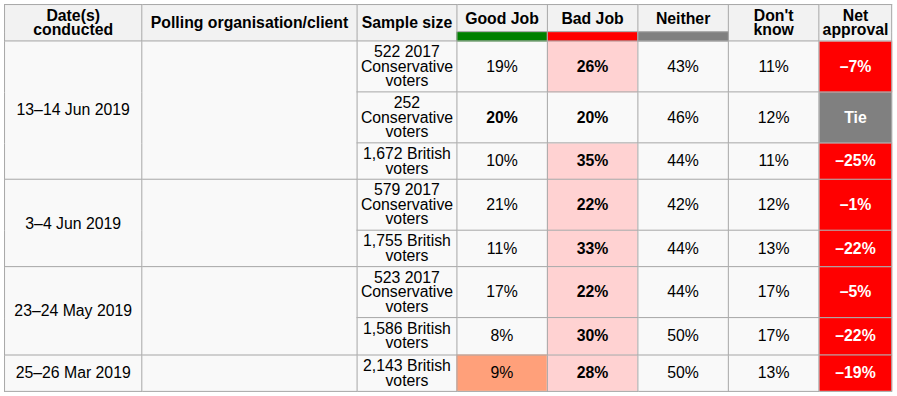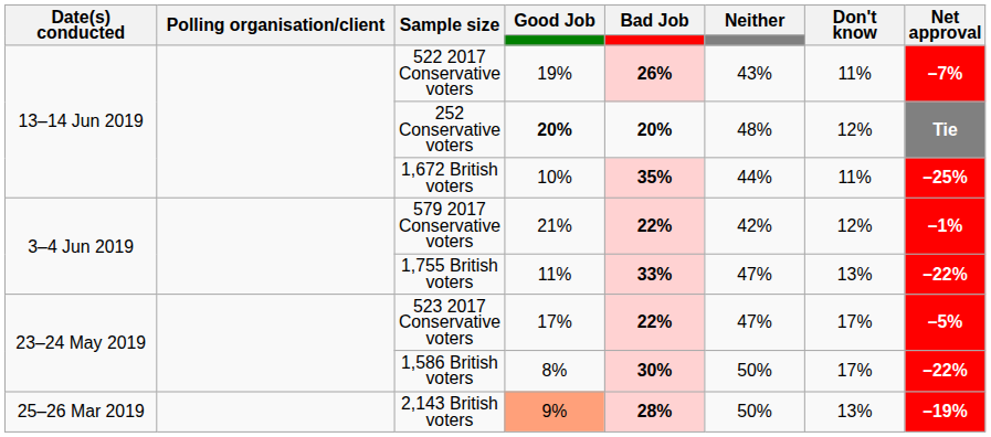252 Conservative voters | Neither: 46% -> 48%
1,755 British voters | Neither: 44% -> 47%
523 2017 Conservative voters | Neither: 44% -> 47%
